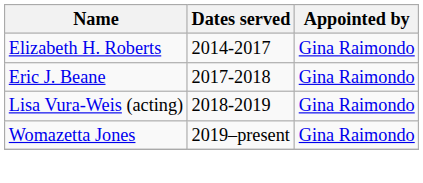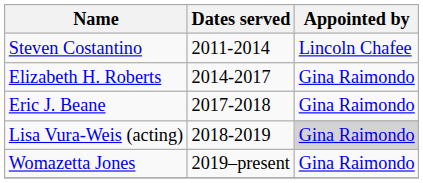+ row: Steven Costantino | 2011-2014 | Lincoln Chafee
Lisa Vura-Weis (acting) | Appointed by: no background -> lightgrey background
